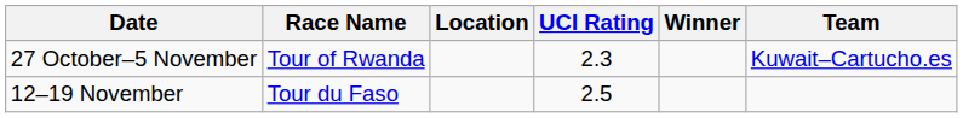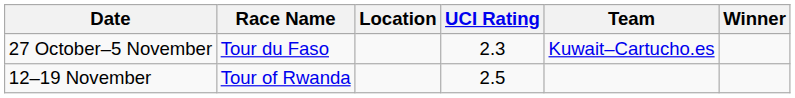columns swapped: Winner <-> Team
27 October–5 November | Race Name: Tour of Rwanda -> Tour du Faso
12–19 November | Race Name: Tour du Faso -> Tour of Rwanda
